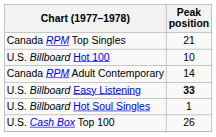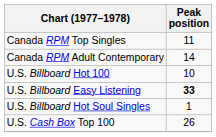Canada RPM Top Singles | Peak position: 21 -> 11
rows swapped: Canada RPM Adult Contemporary <-> U.S. Billboard Hot 100
